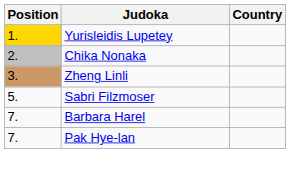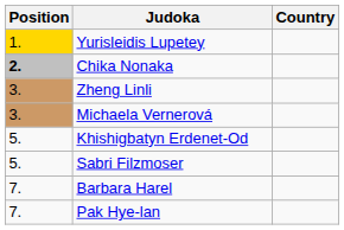Chika Nonaka | Position: normal -> bold
+ row: 3. | Michaela Vernerová
+ row: 5. | Khishigbatyn Erdenet-Od
